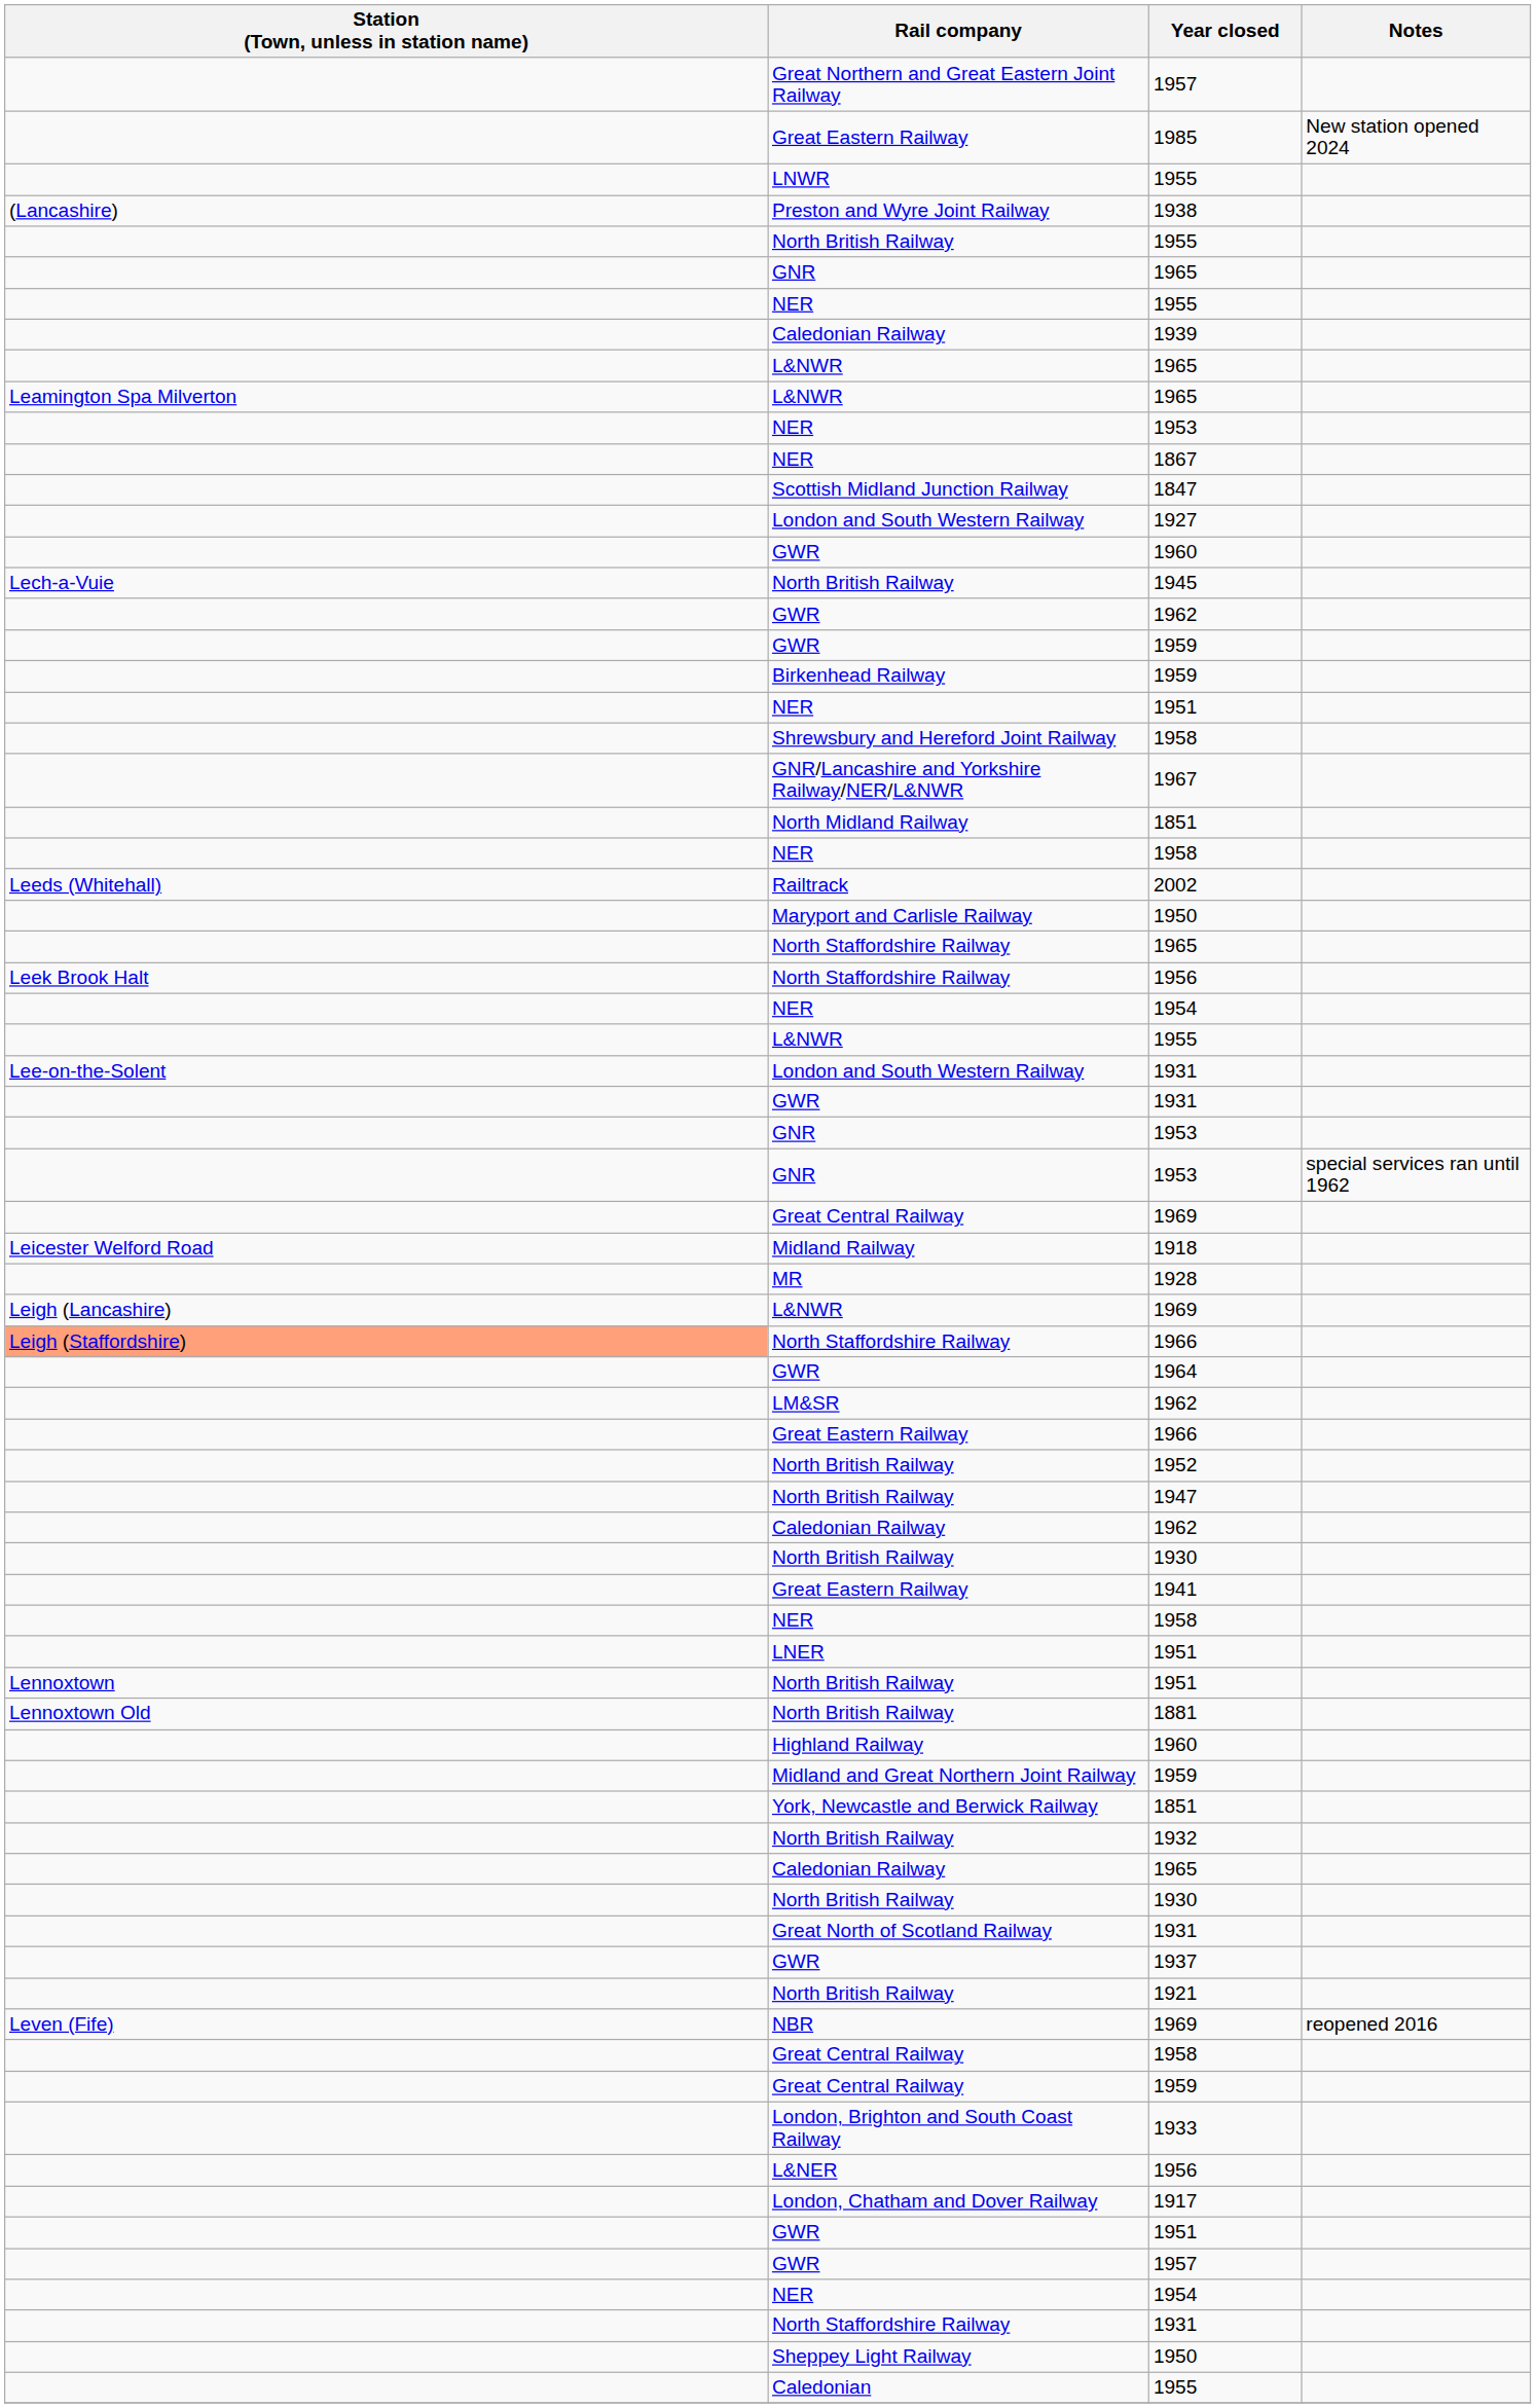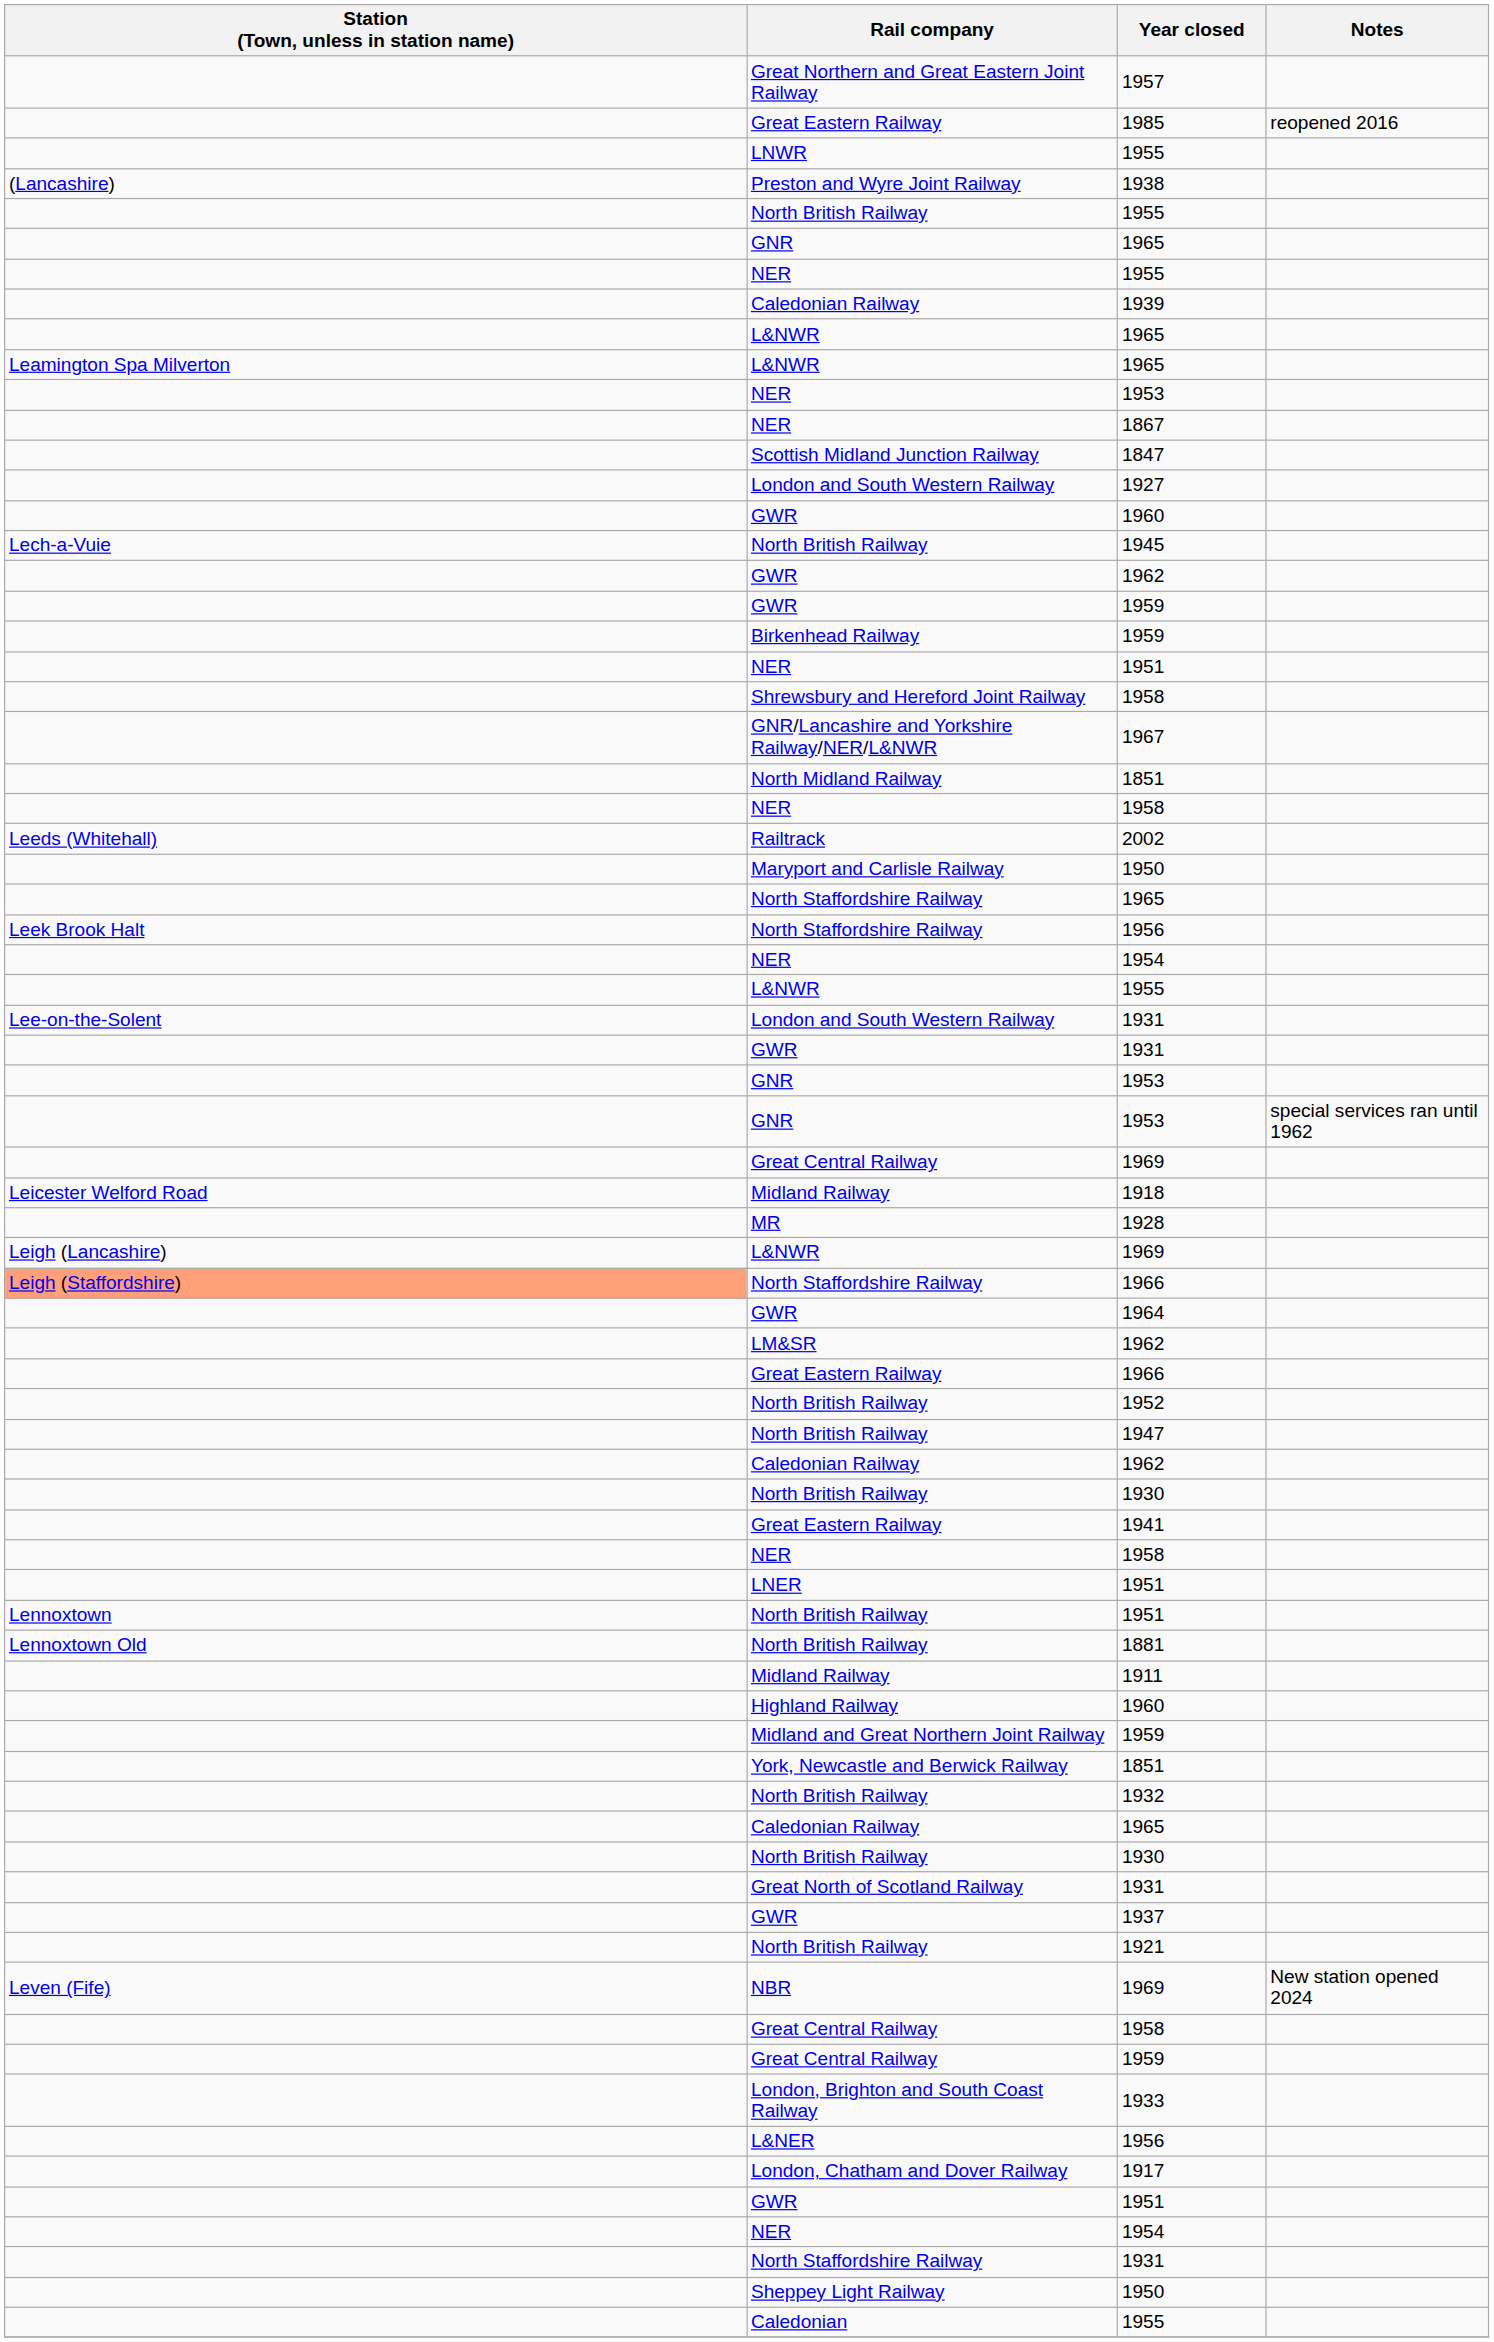1985 | Notes: New station opened 2024 -> reopened 2016
+ row: Midland Railway | 1911
NBR / 1969 | Notes: reopened 2016 -> New station opened 2024
- row: GWR | 1957
